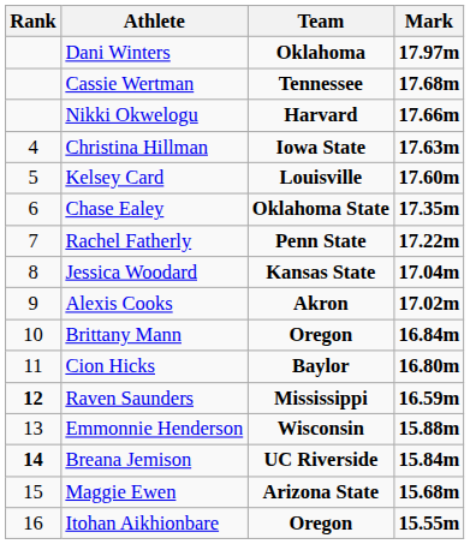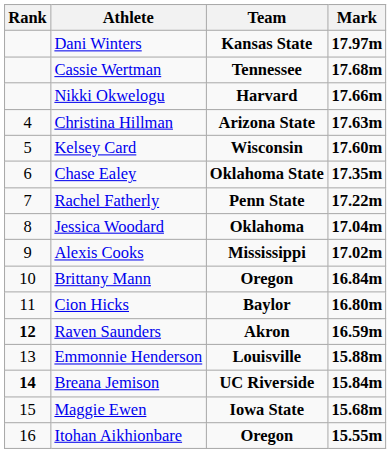Dani Winters | Team: Oklahoma -> Kansas State
Christina Hillman | Team: Iowa State -> Arizona State
Kelsey Card | Team: Louisville -> Wisconsin
Jessica Woodard | Team: Kansas State -> Oklahoma
Alexis Cooks | Team: Akron -> Mississippi
Raven Saunders | Team: Mississippi -> Akron
Emmonnie Henderson | Team: Wisconsin -> Louisville
Maggie Ewen | Team: Arizona State -> Iowa State
